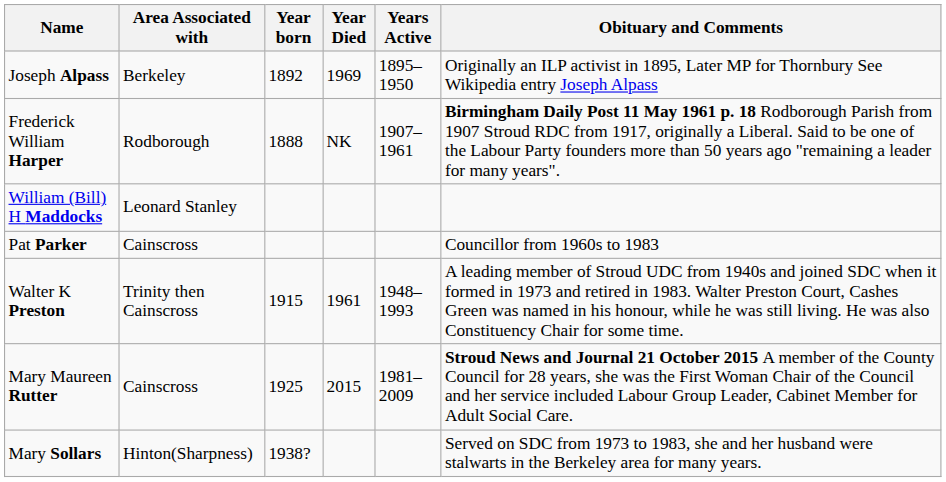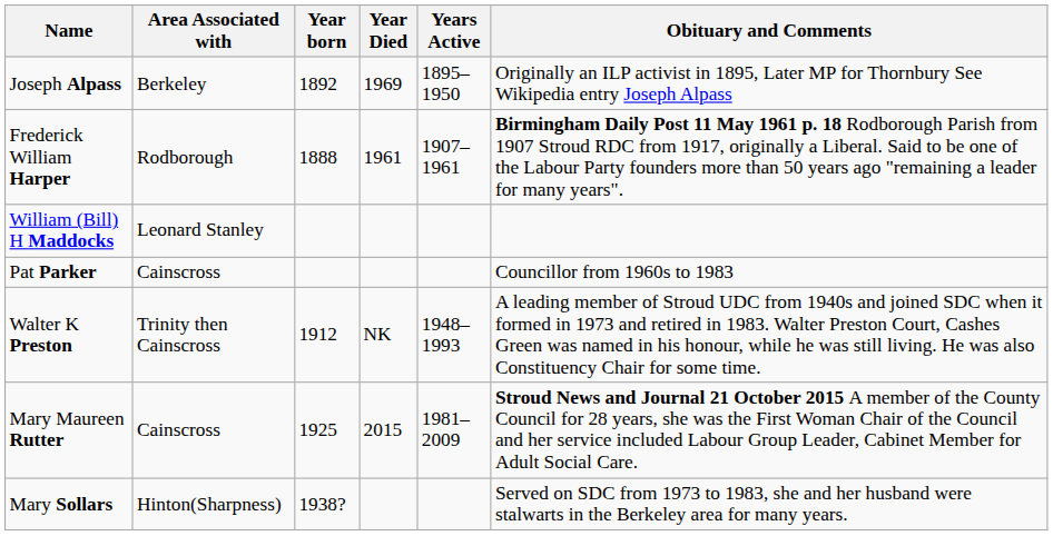Frederick William Harper | Year Died: NK -> 1961
Walter K Preston | Year born: 1915 -> 1912
Walter K Preston | Year Died: 1961 -> NK
